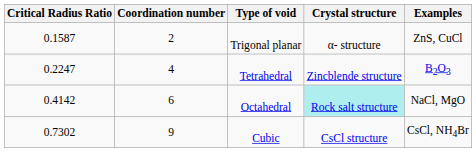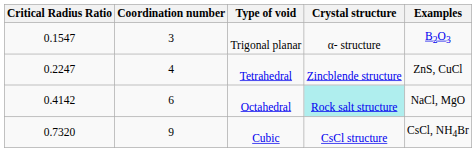Trigonal planar | Critical Radius Ratio: 0.1587 -> 0.1547
Trigonal planar | Coordination number: 2 -> 3
Trigonal planar | Examples: ZnS, CuCl -> B2O3
Tetrahedral | Examples: B2O3 -> ZnS, CuCl
Cubic | Critical Radius Ratio: 0.7302 -> 0.7320
